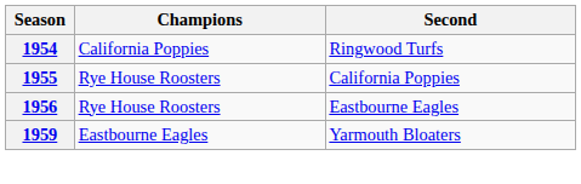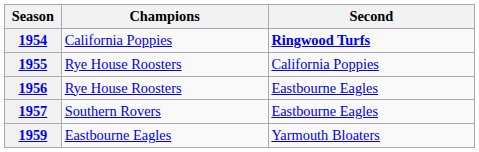1954 | Second: normal -> bold
+ row: 1957 | Southern Rovers | Eastbourne Eagles
